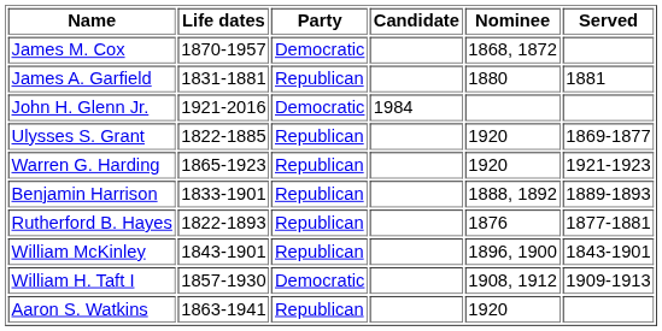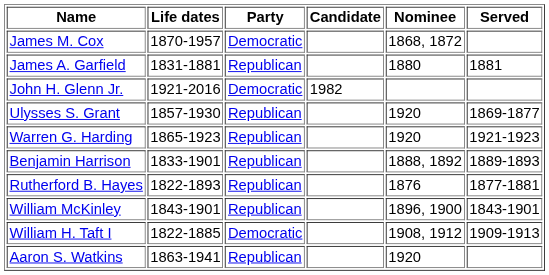John H. Glenn Jr. | Candidate: 1984 -> 1982
Ulysses S. Grant | Life dates: 1822-1885 -> 1857-1930
William H. Taft I | Life dates: 1857-1930 -> 1822-1885
